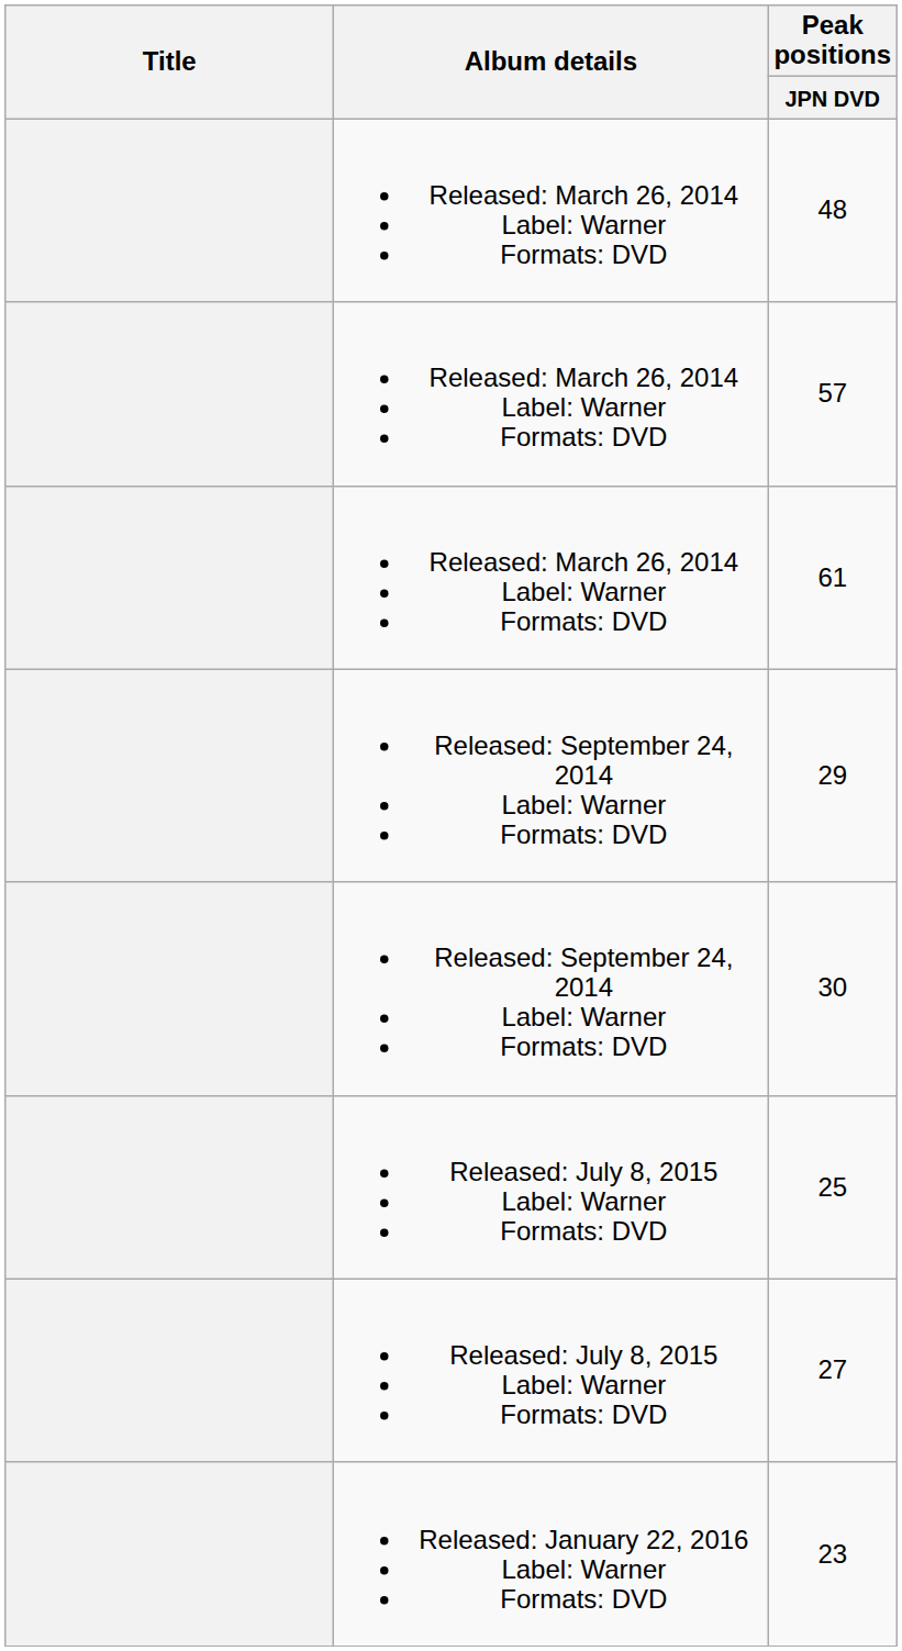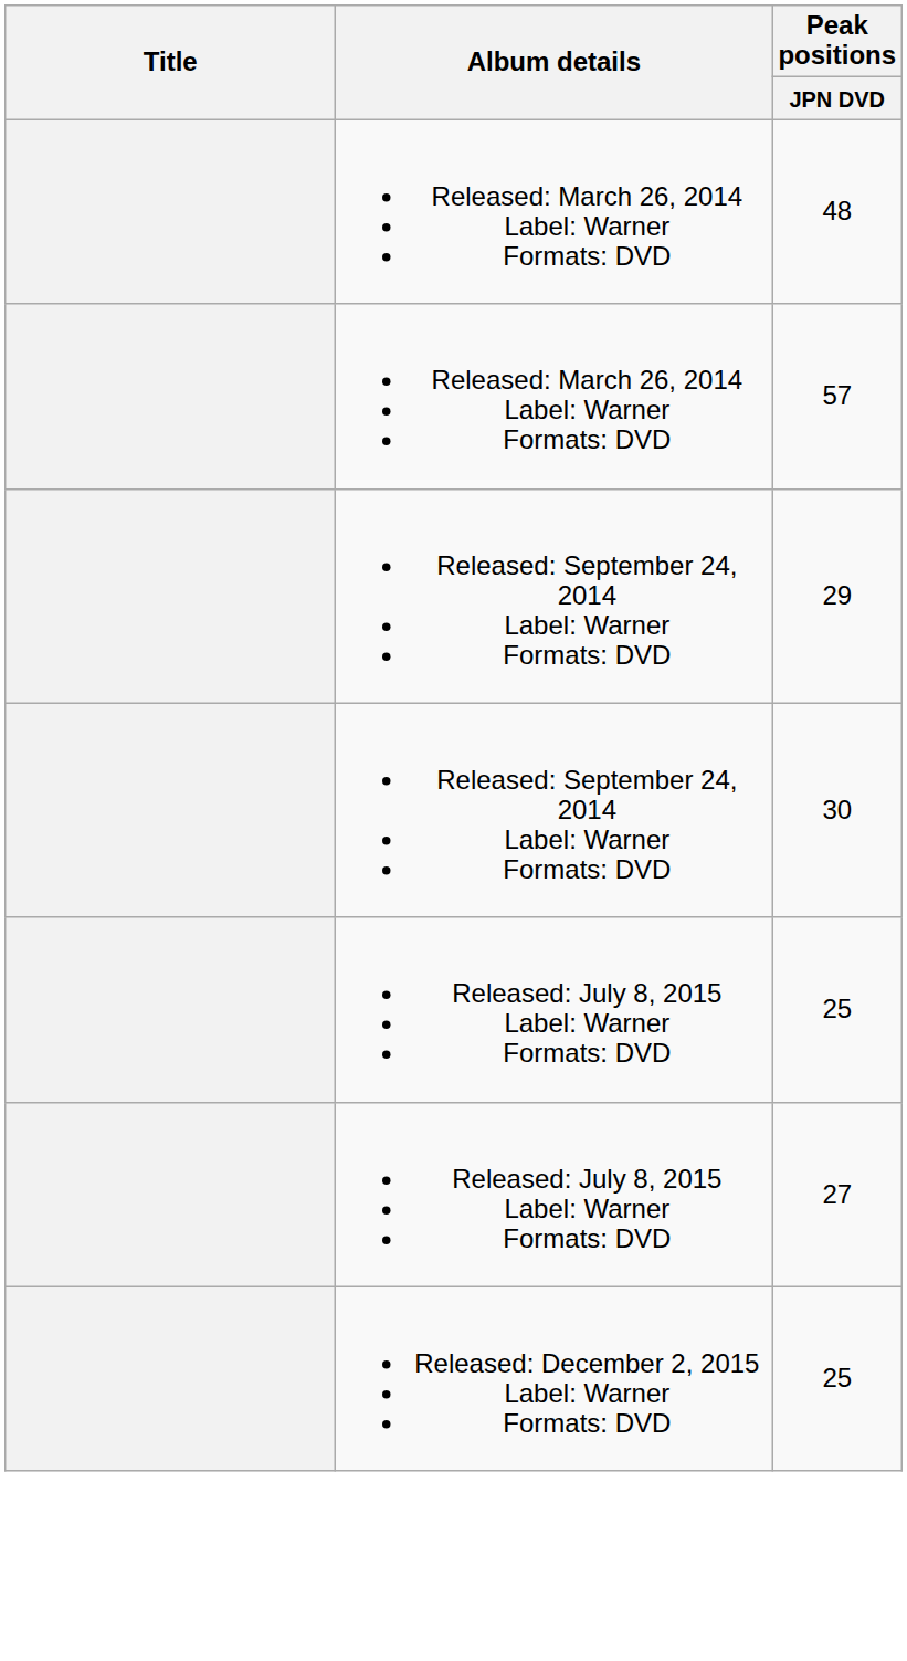- row: Released: March 26, 2014 Label: Warner Formats: DVD | 61
+ row: Released: December 2, 2015 Label: Warner Formats: DVD | 25
- row: Released: January 22, 2016 Label: Warner Formats: DVD | 23
